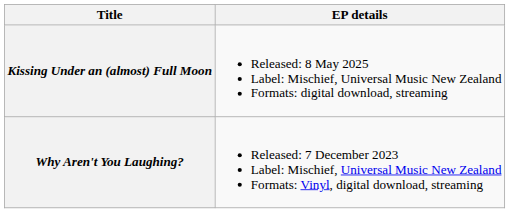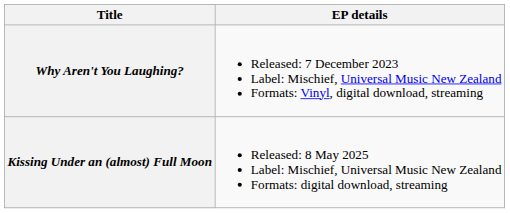rows swapped: Why Aren't You Laughing? <-> Kissing Under an (almost) Full Moon
